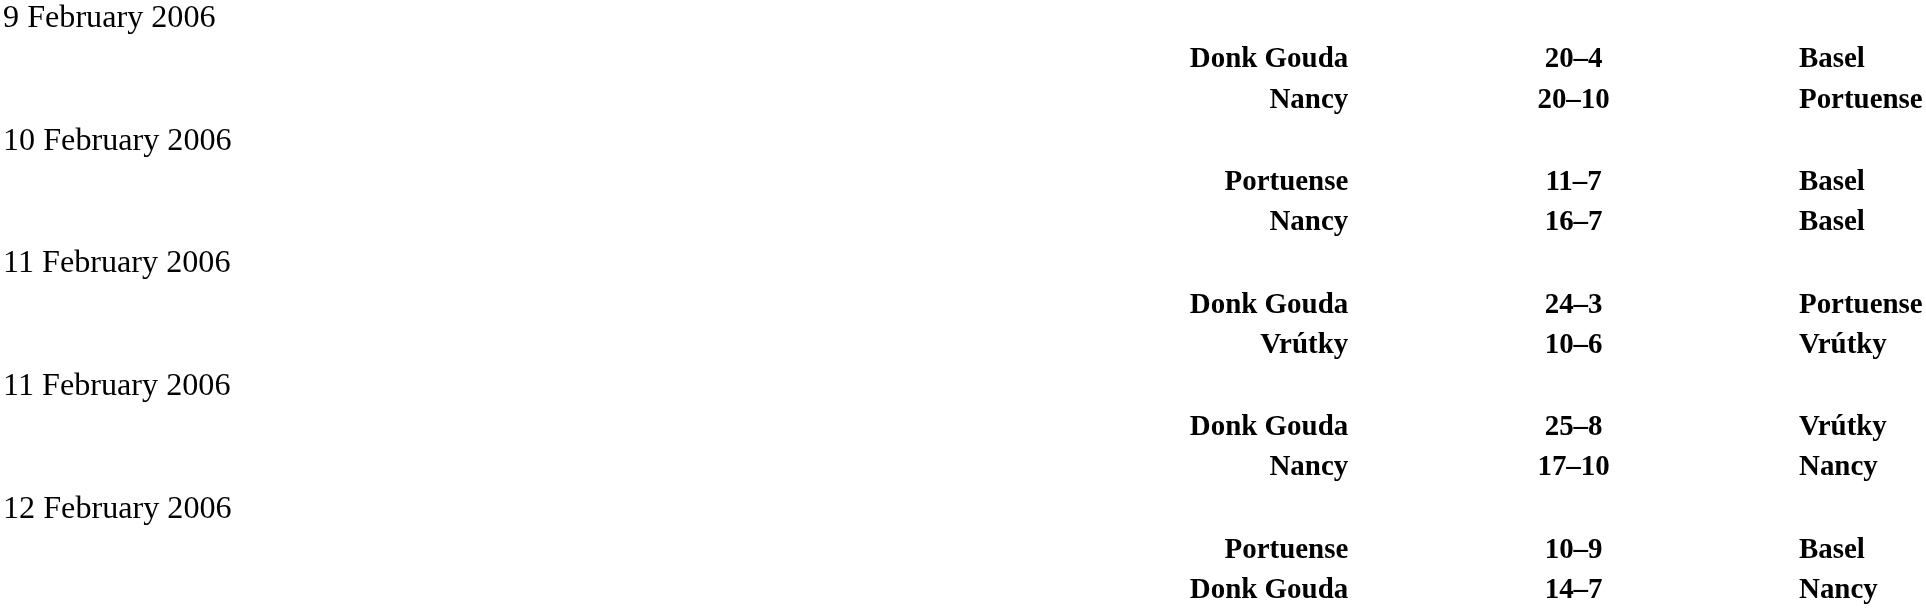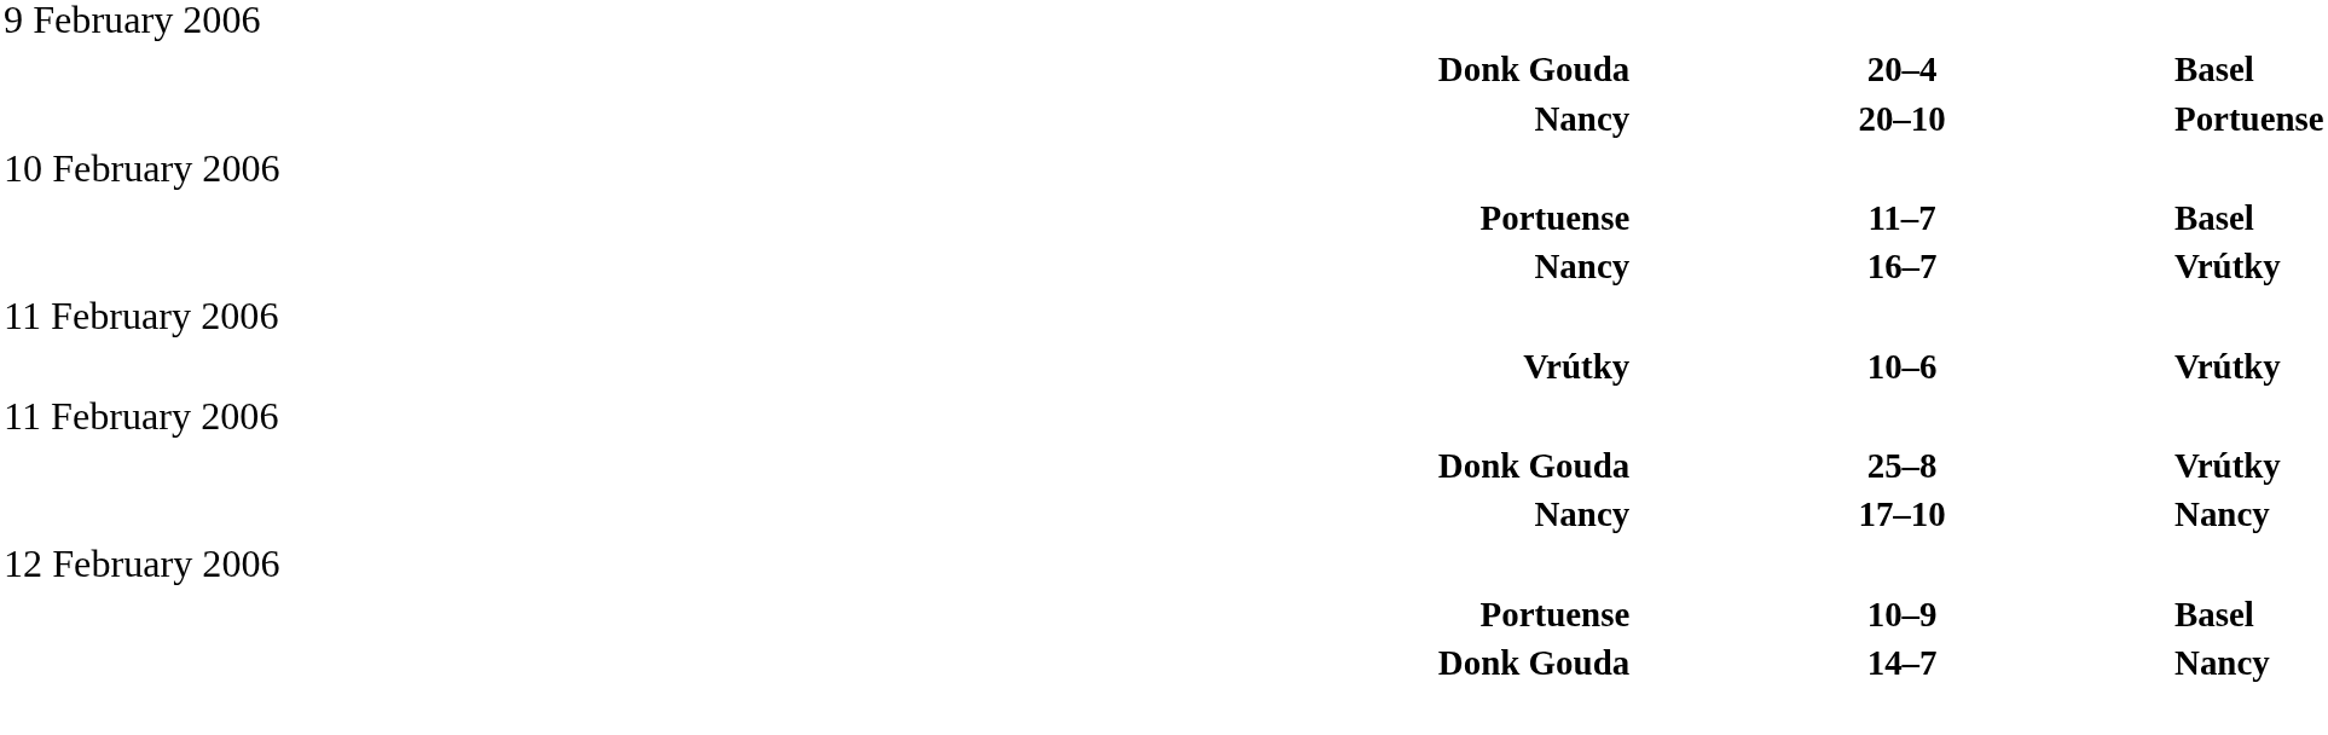16–7 | column 3: Basel -> Vrútky
- row: Donk Gouda | 24–3 | Portuense
